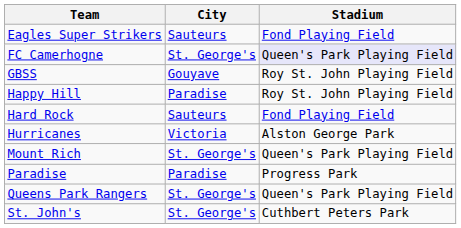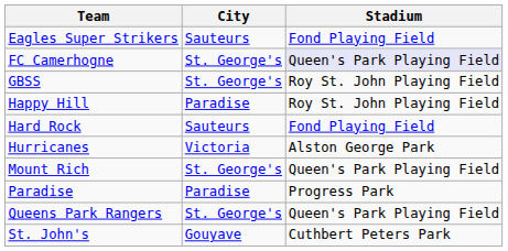GBSS | City: Gouyave -> St. George's
St. John's | City: St. George's -> Gouyave
